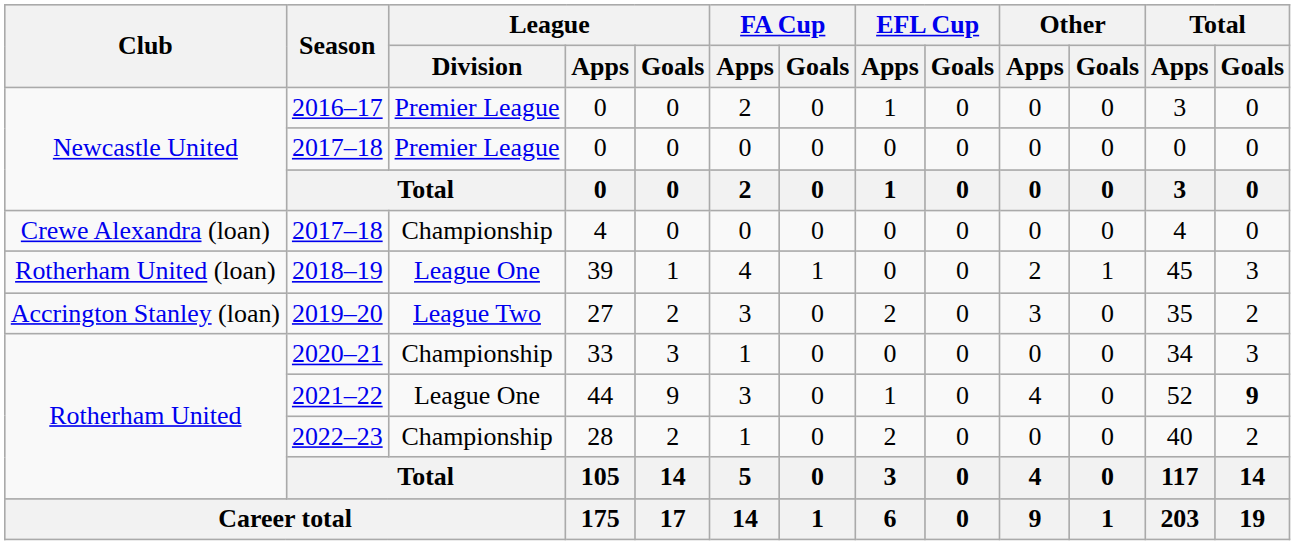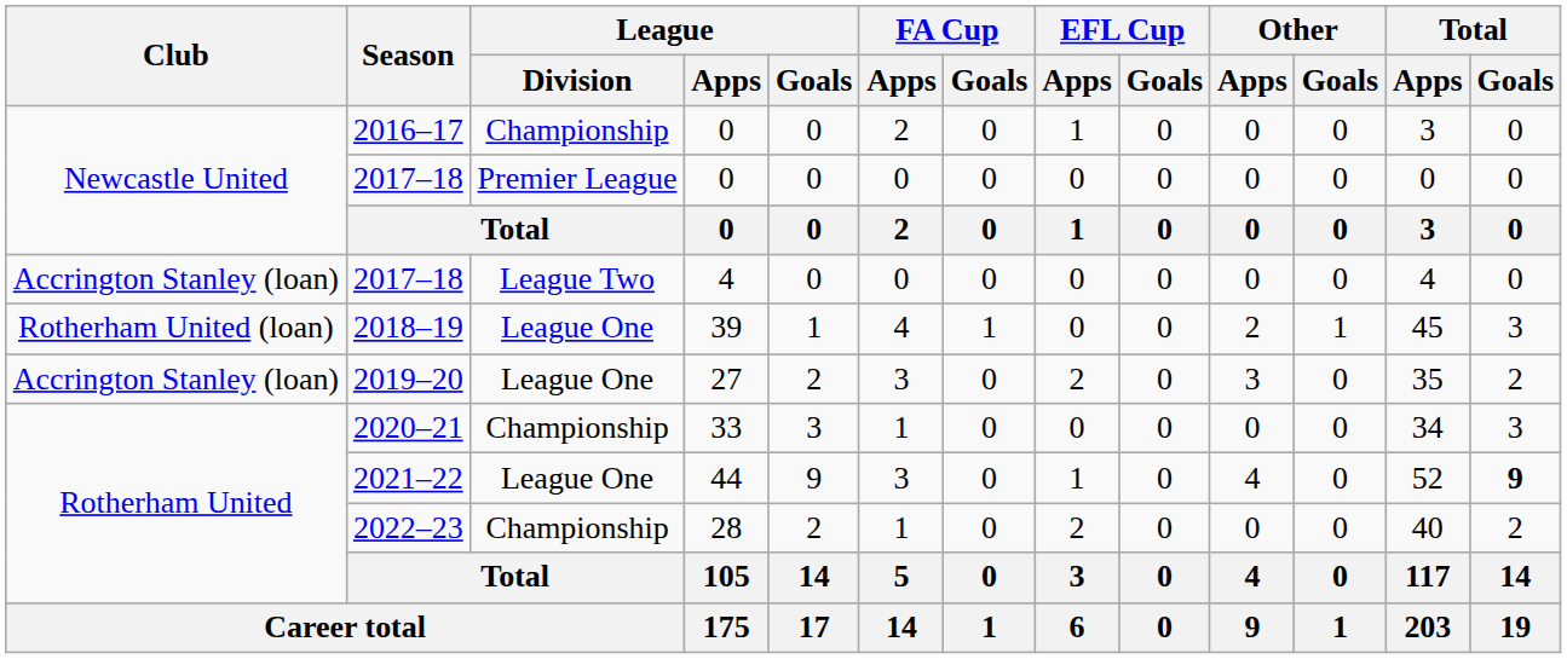2016–17 | League / Division: Premier League -> Championship
2017–18 / 4 | Club: Crewe Alexandra (loan) -> Accrington Stanley (loan)
2017–18 / 4 | League / Division: Championship -> League Two
2019–20 | League / Division: League Two -> League One
